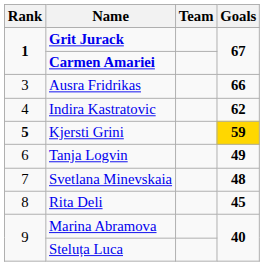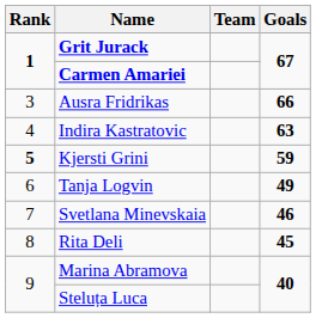Indira Kastratovic | Goals: 62 -> 63
Kjersti Grini | Goals: gold background -> no background
Svetlana Minevskaia | Goals: 48 -> 46
